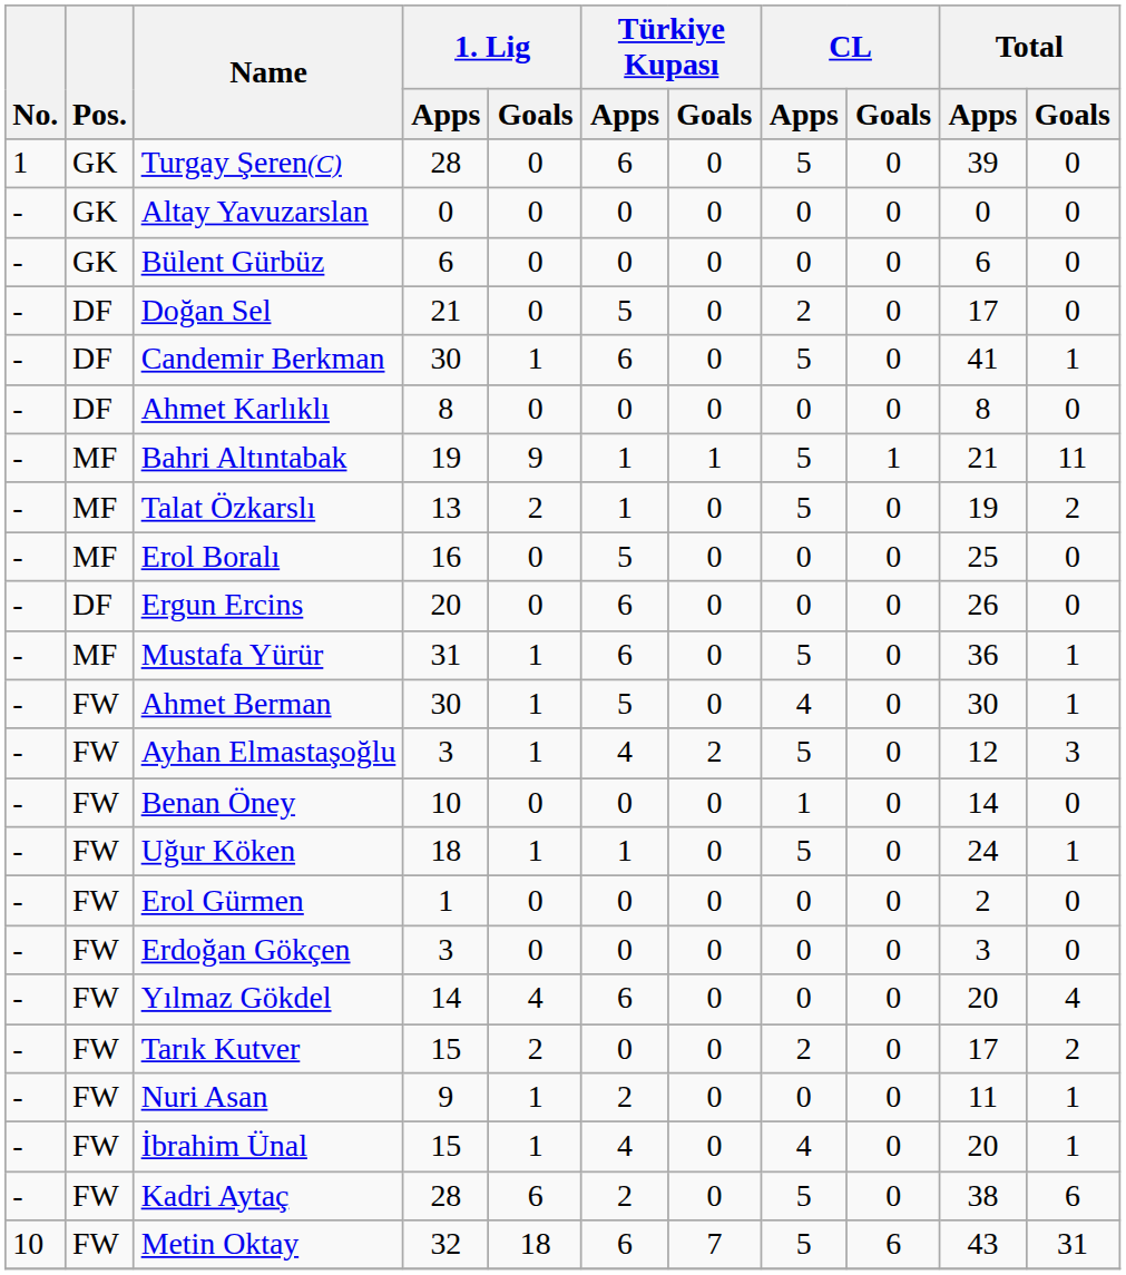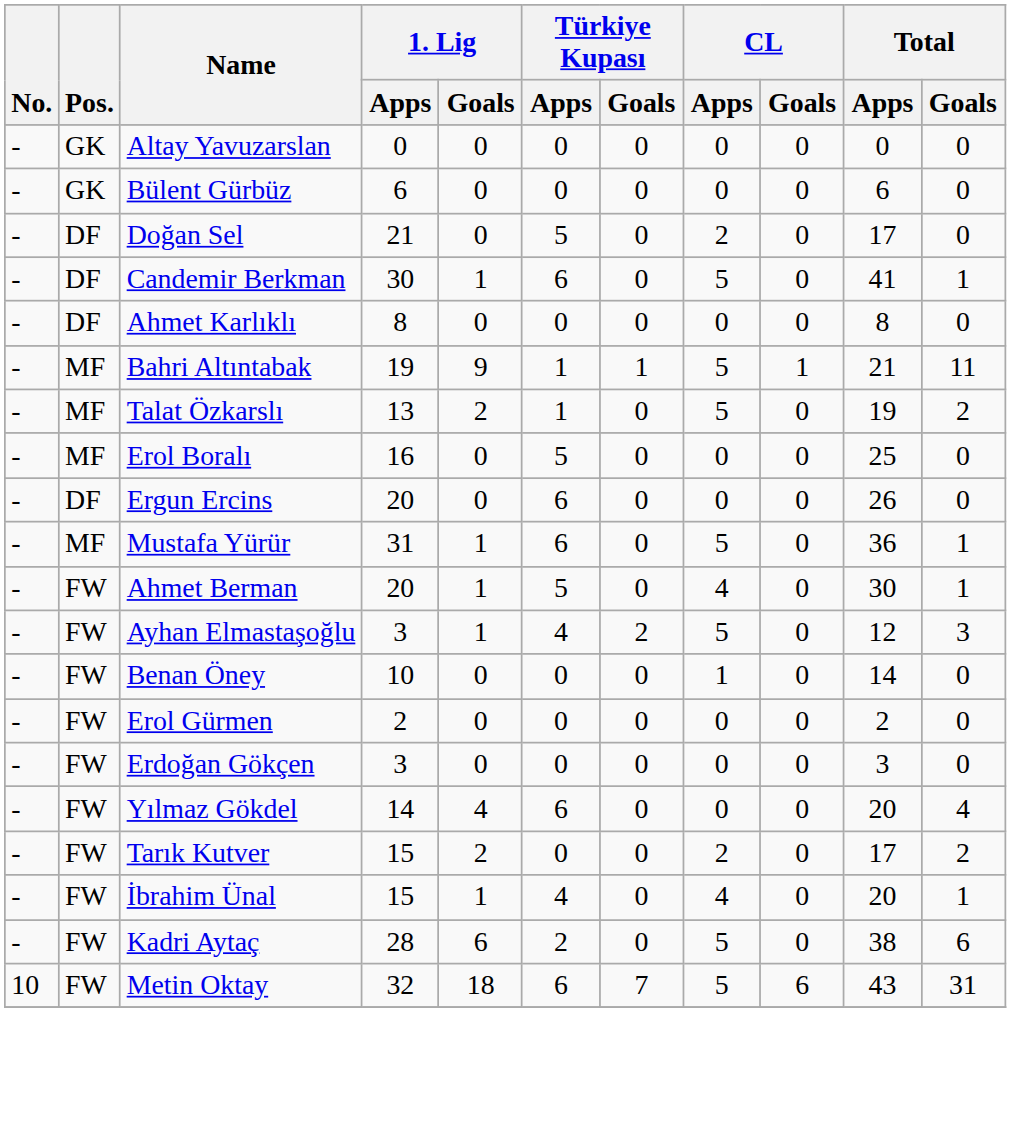- row: 1 | GK | Turgay Şeren(C) | 28 | 0 | 6 | 0 | 5 | 0 | 39 | 0
Ahmet Berman | 1. Lig / Apps: 30 -> 20
- row: - | FW | Uğur Köken | 18 | 1 | 1 | 0 | 5 | 0 | 24 | 1
Erol Gürmen | 1. Lig / Apps: 1 -> 2
- row: - | FW | Nuri Asan | 9 | 1 | 2 | 0 | 0 | 0 | 11 | 1
